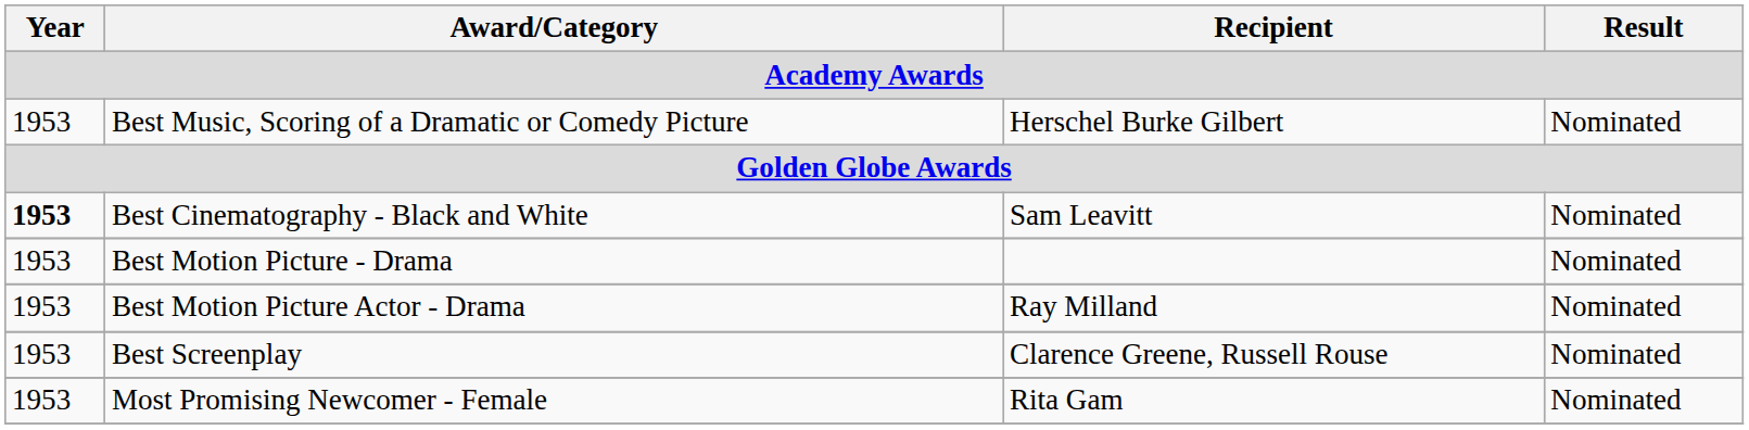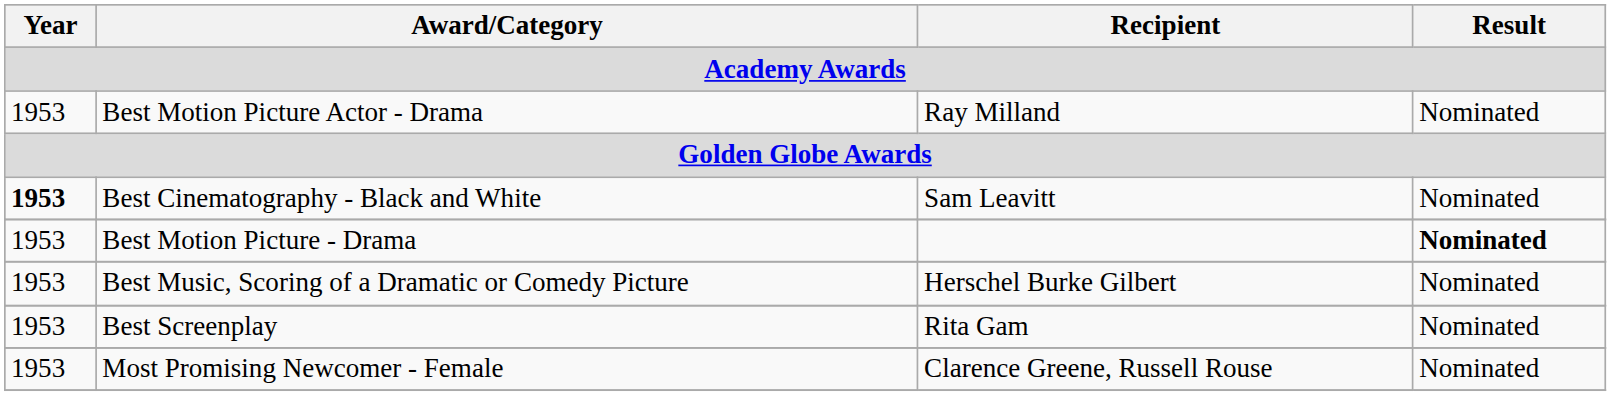rows swapped: Best Music, Scoring of a Dramatic or Comedy Picture <-> Best Motion Picture Actor - Drama
Best Motion Picture - Drama | Result: normal -> bold
Best Screenplay | Recipient: Clarence Greene, Russell Rouse -> Rita Gam
Most Promising Newcomer - Female | Recipient: Rita Gam -> Clarence Greene, Russell Rouse
